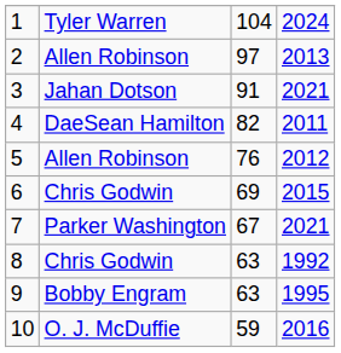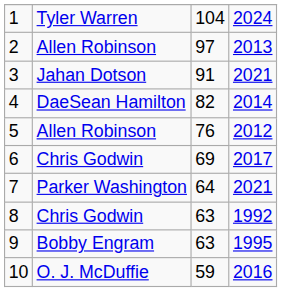4 | column 4: 2011 -> 2014
6 | column 4: 2015 -> 2017
7 | column 3: 67 -> 64
